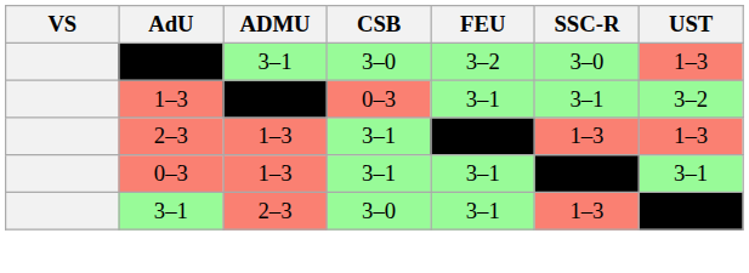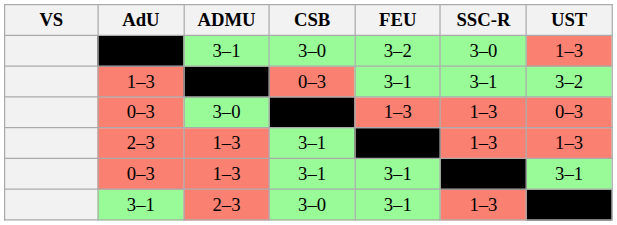+ row: 0–3 | 3–0 | 1–3 | 1–3 | 0–3
